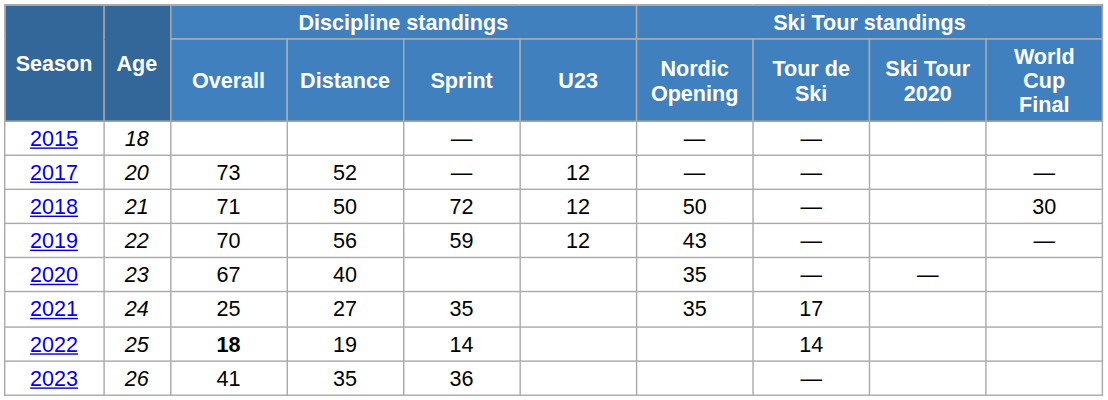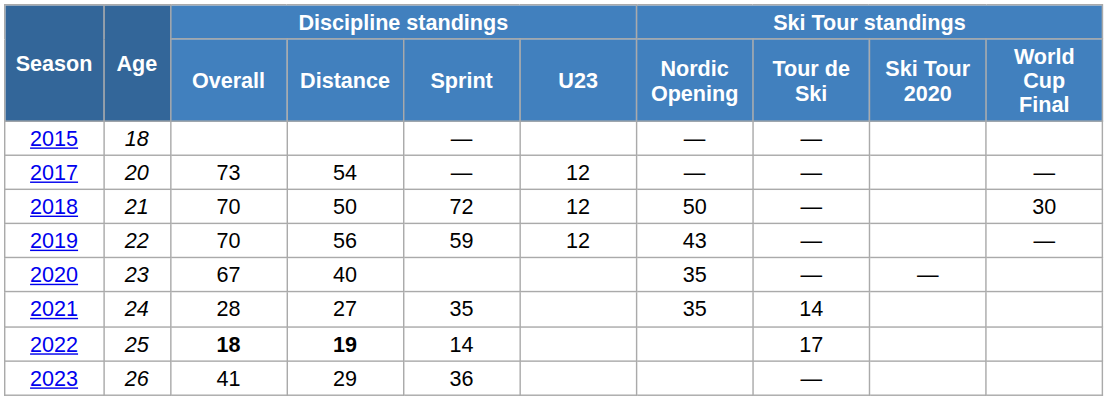2017 | Discipline standings / Distance: 52 -> 54
2018 | Discipline standings / Overall: 71 -> 70
2021 | Discipline standings / Overall: 25 -> 28
2021 | Ski Tour standings / Tour de Ski: 17 -> 14
2022 | Discipline standings / Distance: normal -> bold
2022 | Ski Tour standings / Tour de Ski: 14 -> 17
2023 | Discipline standings / Distance: 35 -> 29
